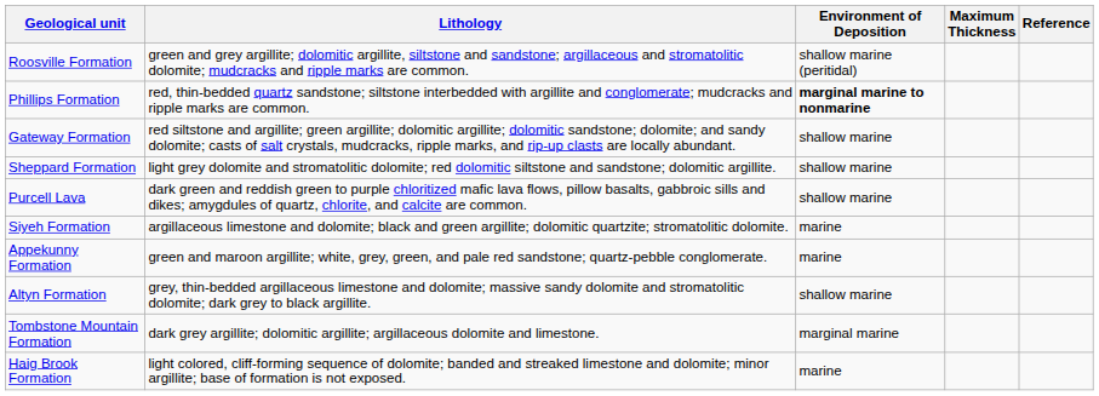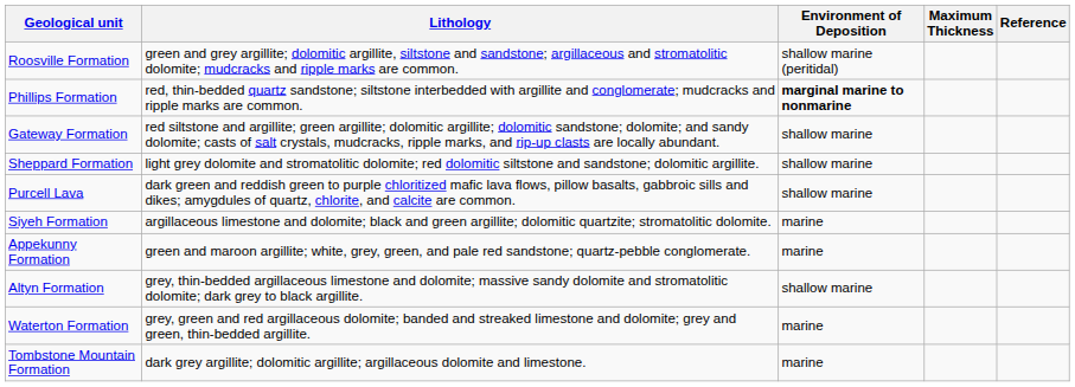+ row: Waterton Formation | grey, green and red argillaceous dolomite; banded and streaked limestone and dolomite; grey and green, thin-bedded argillite. | marine
Tombstone Mountain Formation | Environment of Deposition: marginal marine -> marine
- row: Haig Brook Formation | light colored, cliff-forming sequence of dolomite; banded and streaked limestone and dolomite; minor argillite; base of formation is not exposed. | marine
